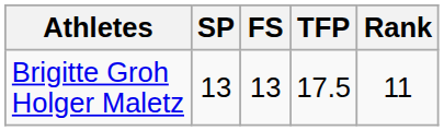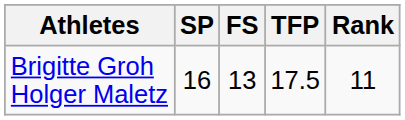Brigitte Groh Holger Maletz | SP: 13 -> 16
